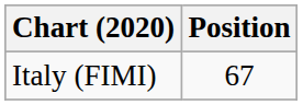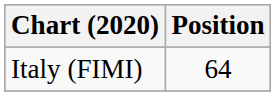Italy (FIMI) | Position: 67 -> 64
